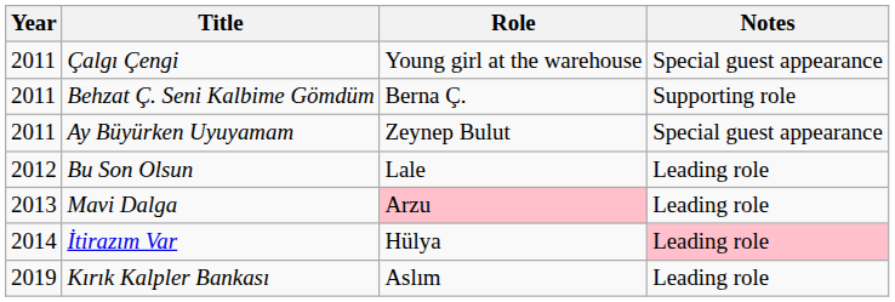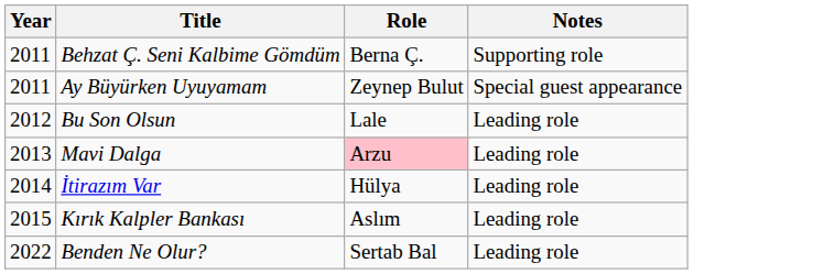- row: 2011 | Çalgı Çengi | Young girl at the warehouse | Special guest appearance
İtirazım Var | Notes: pink background -> no background
Kırık Kalpler Bankası | Year: 2019 -> 2015
+ row: 2022 | Benden Ne Olur? | Sertab Bal | Leading role
